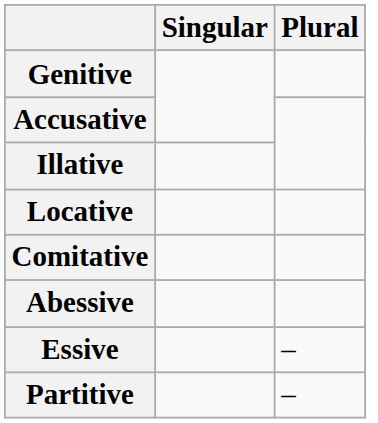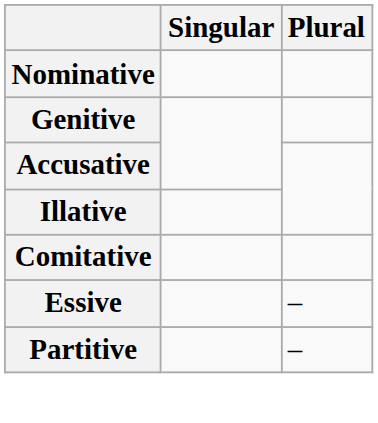+ row: Nominative
- row: Locative
- row: Abessive
